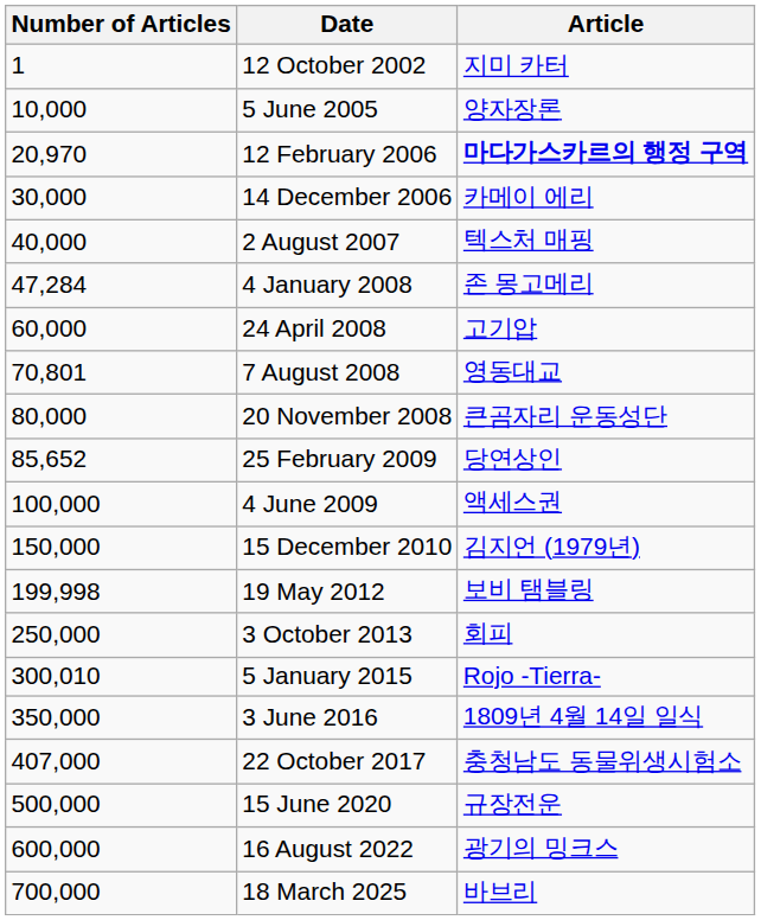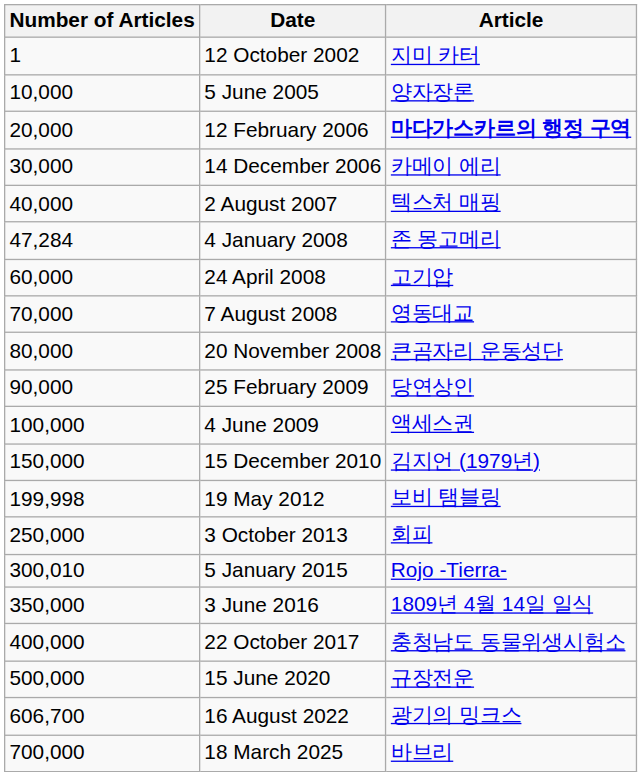12 February 2006 | Number of Articles: 20,970 -> 20,000
7 August 2008 | Number of Articles: 70,801 -> 70,000
25 February 2009 | Number of Articles: 85,652 -> 90,000
22 October 2017 | Number of Articles: 407,000 -> 400,000
16 August 2022 | Number of Articles: 600,000 -> 606,700
